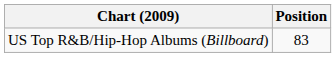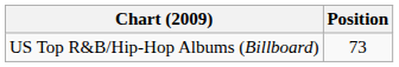US Top R&B/Hip-Hop Albums (Billboard) | Position: 83 -> 73
